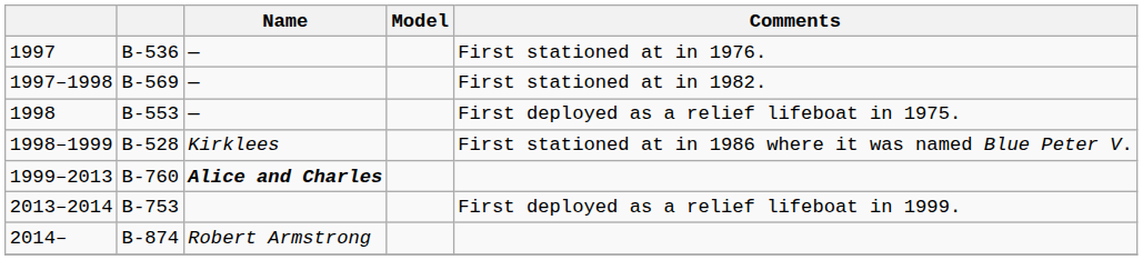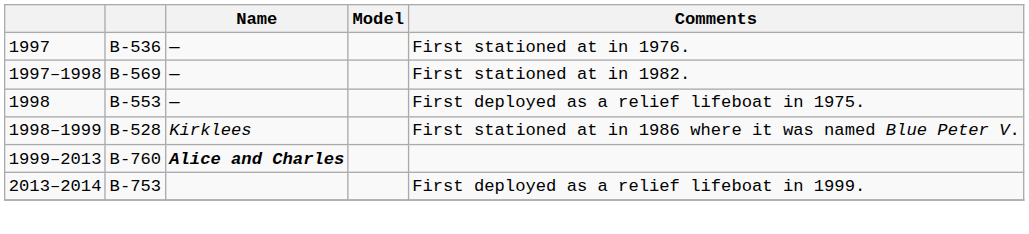- row: 2014– | B-874 | Robert Armstrong
